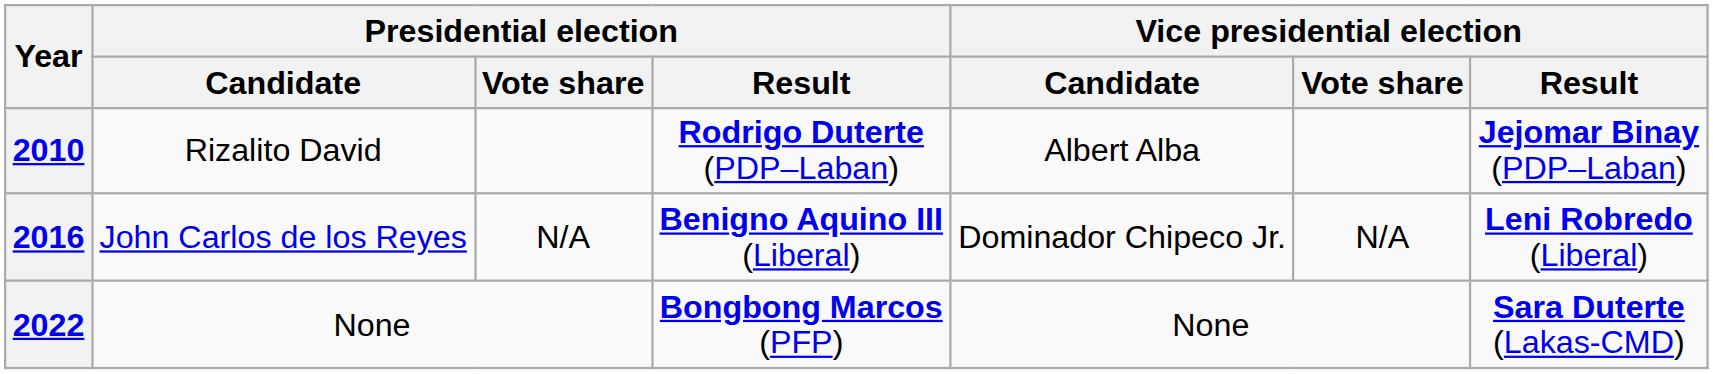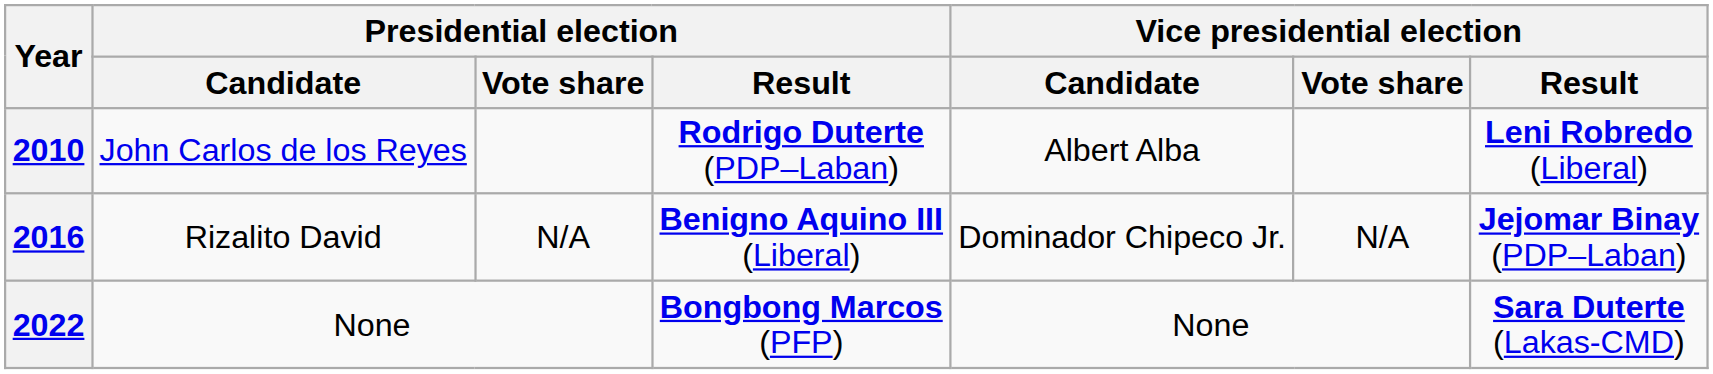2010 | Presidential election / Candidate: Rizalito David -> John Carlos de los Reyes
2010 | Vice presidential election / Result: Jejomar Binay (PDP–Laban) -> Leni Robredo (Liberal)
2016 | Presidential election / Candidate: John Carlos de los Reyes -> Rizalito David
2016 | Vice presidential election / Result: Leni Robredo (Liberal) -> Jejomar Binay (PDP–Laban)
